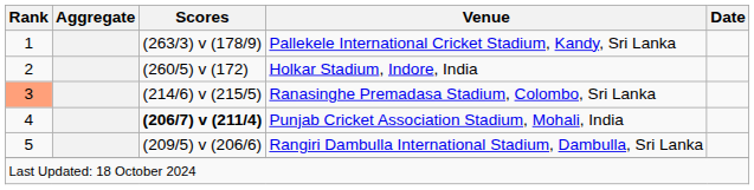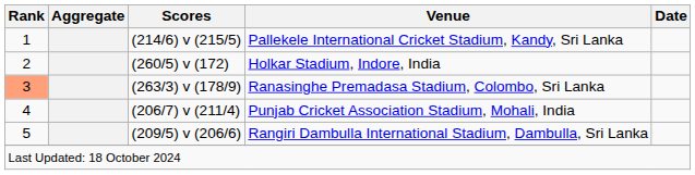Pallekele International Cricket Stadium, Kandy, Sri Lanka | Scores: (263/3) v (178/9) -> (214/6) v (215/5)
Ranasinghe Premadasa Stadium, Colombo, Sri Lanka | Scores: (214/6) v (215/5) -> (263/3) v (178/9)
Punjab Cricket Association Stadium, Mohali, India | Scores: bold -> normal
